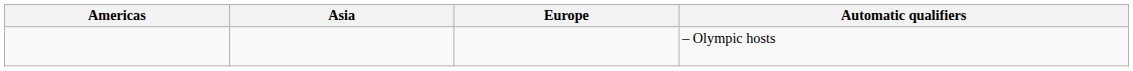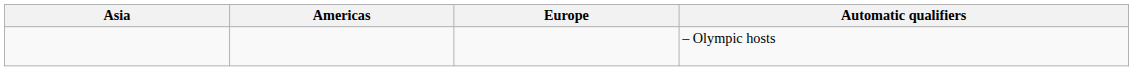columns swapped: Americas <-> Asia
